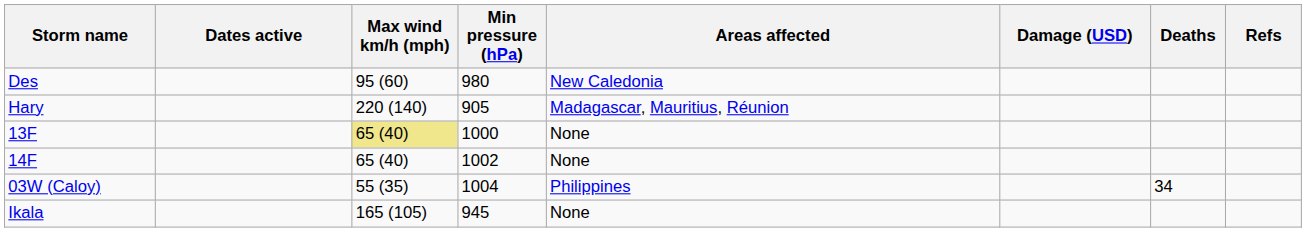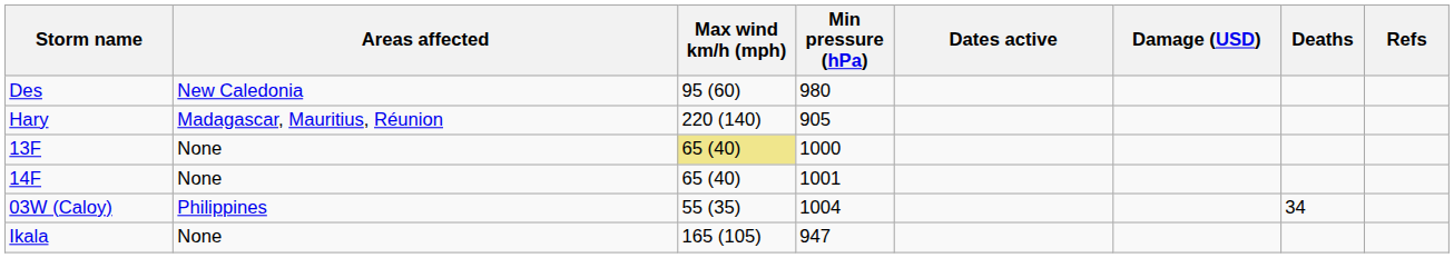columns swapped: Dates active <-> Areas affected
14F | Min pressure (hPa): 1002 -> 1001
Ikala | Min pressure (hPa): 945 -> 947
